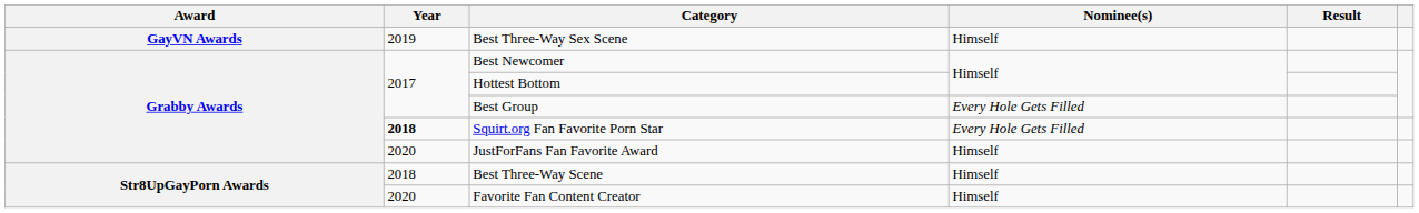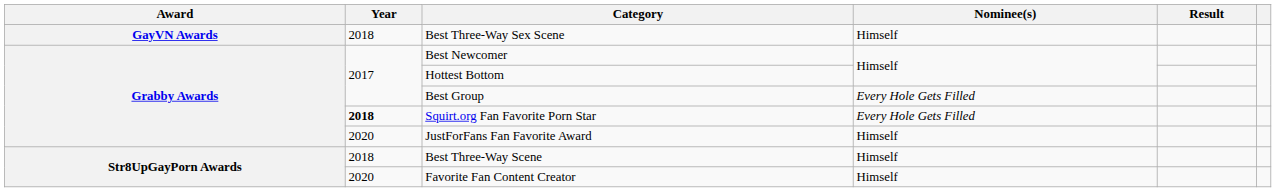Best Three-Way Sex Scene | Year: 2019 -> 2018
